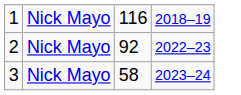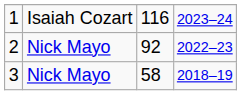1 | column 2: Nick Mayo -> Isaiah Cozart
1 | column 4: 2018–19 -> 2023–24
3 | column 4: 2023–24 -> 2018–19
